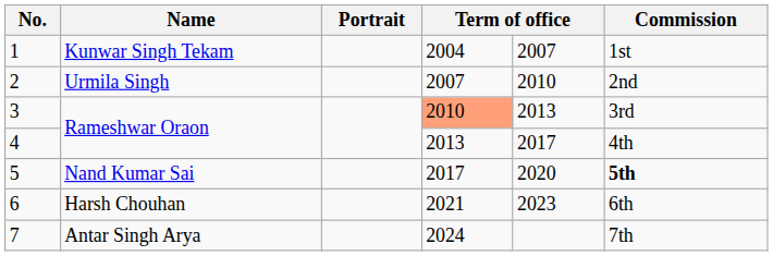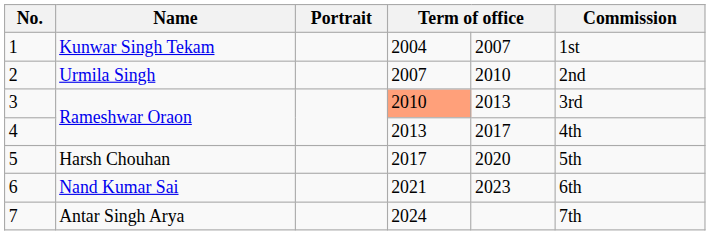5 | Name: Nand Kumar Sai -> Harsh Chouhan
5 | Commission: bold -> normal
6 | Name: Harsh Chouhan -> Nand Kumar Sai
